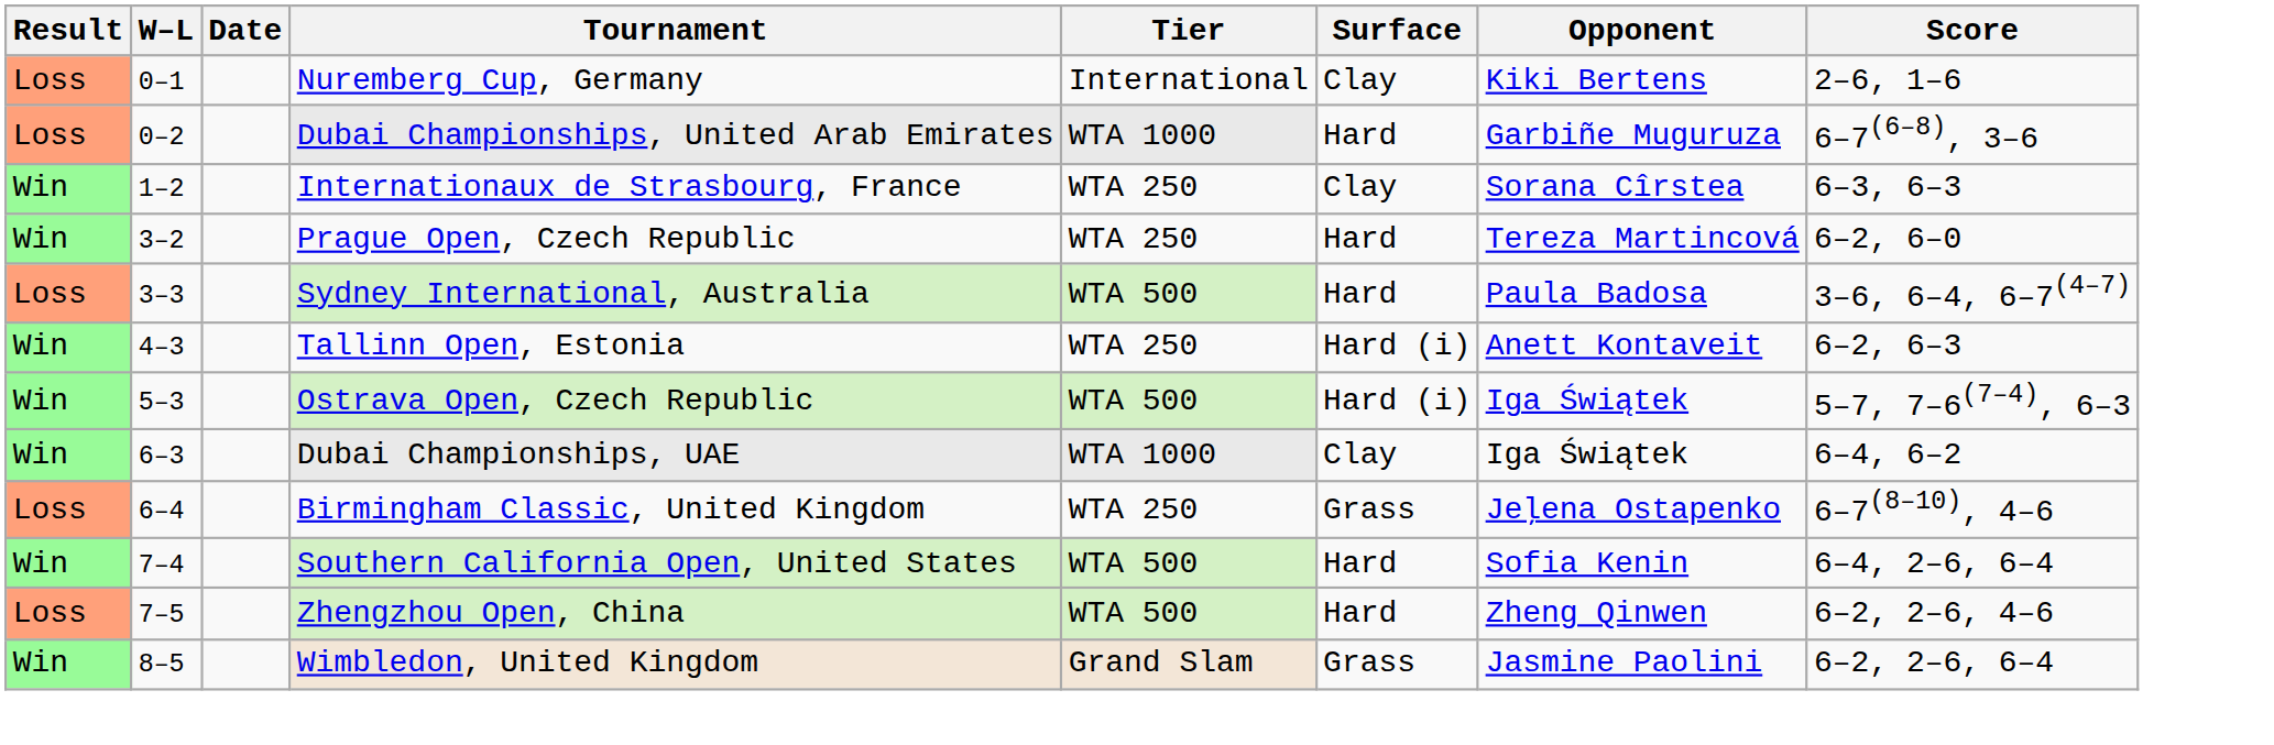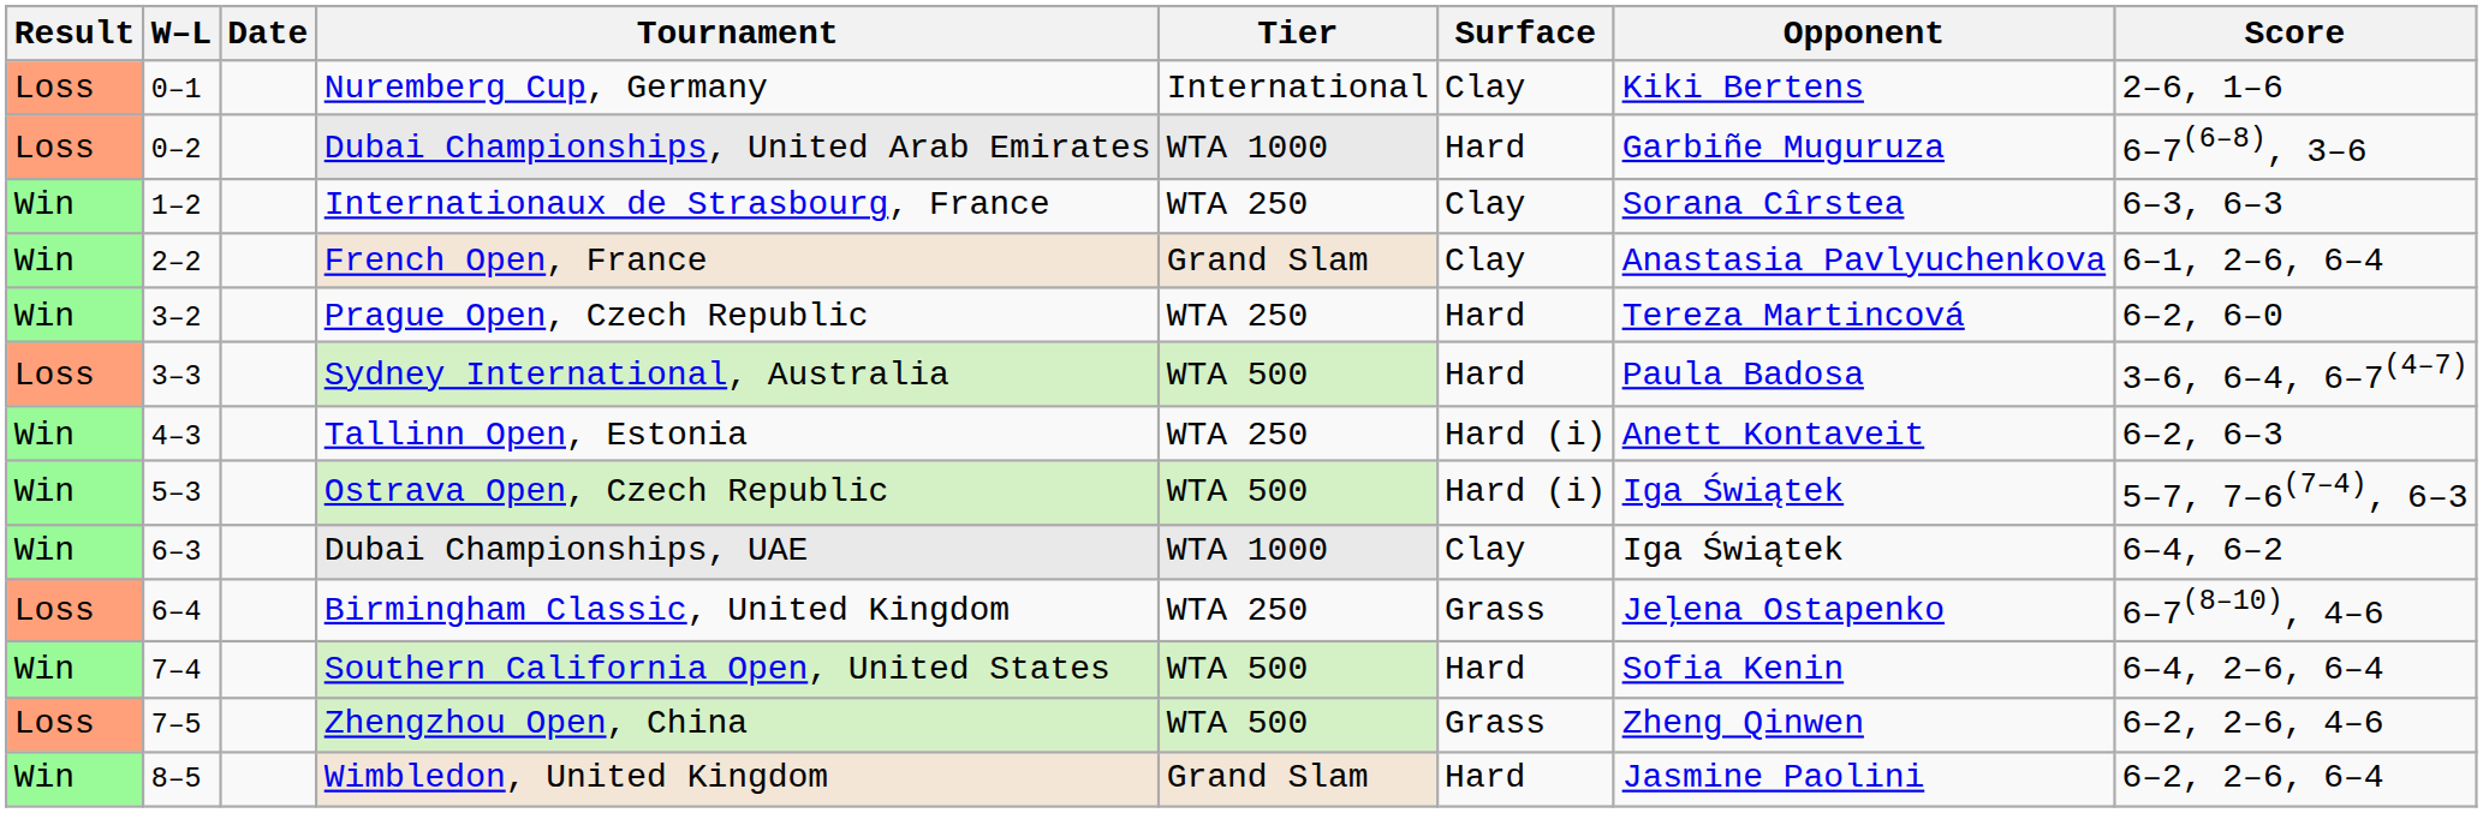+ row: Win | 2–2 | French Open, France | Grand Slam | Clay | Anastasia Pavlyuchenkova | 6–1, 2–6, 6–4
Zhengzhou Open, China | Surface: Hard -> Grass
Wimbledon, United Kingdom | Surface: Grass -> Hard
